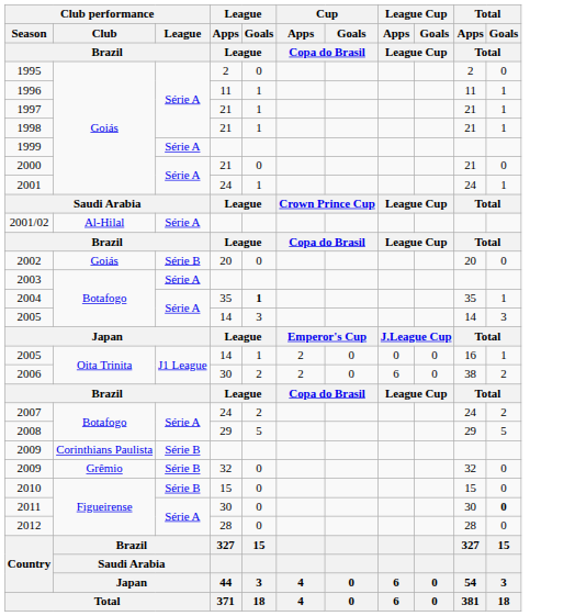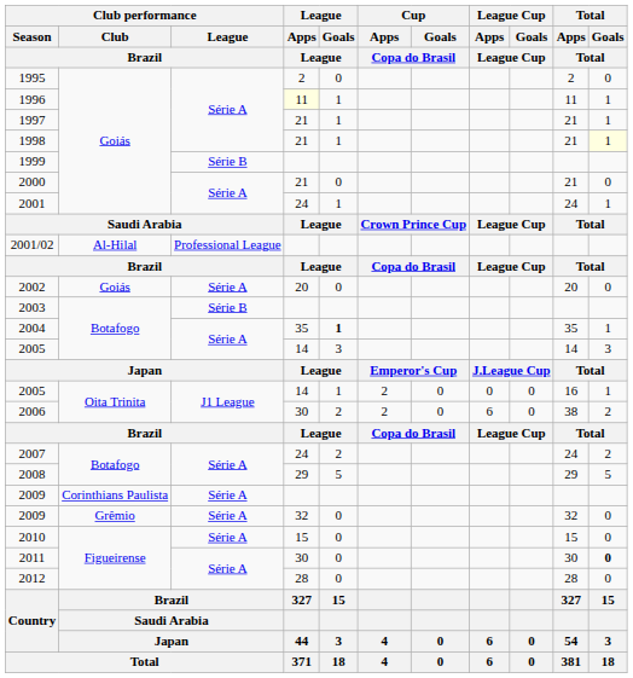1996 | League / Apps / League: no background -> lightyellow background
1998 | Total / Goals / Total: no background -> lightyellow background
1999 | Club performance / League / Brazil: Série A -> Série B
2001/02 | Club performance / League / Brazil: Série A -> Professional League
2002 | Club performance / League / Brazil: Série B -> Série A
2003 | Club performance / League / Brazil: Série A -> Série B
2009 / Corinthians Paulista | Club performance / League / Brazil: Série B -> Série A
2009 / Grêmio | Club performance / League / Brazil: Série B -> Série A
2010 | Club performance / League / Brazil: Série B -> Série A
